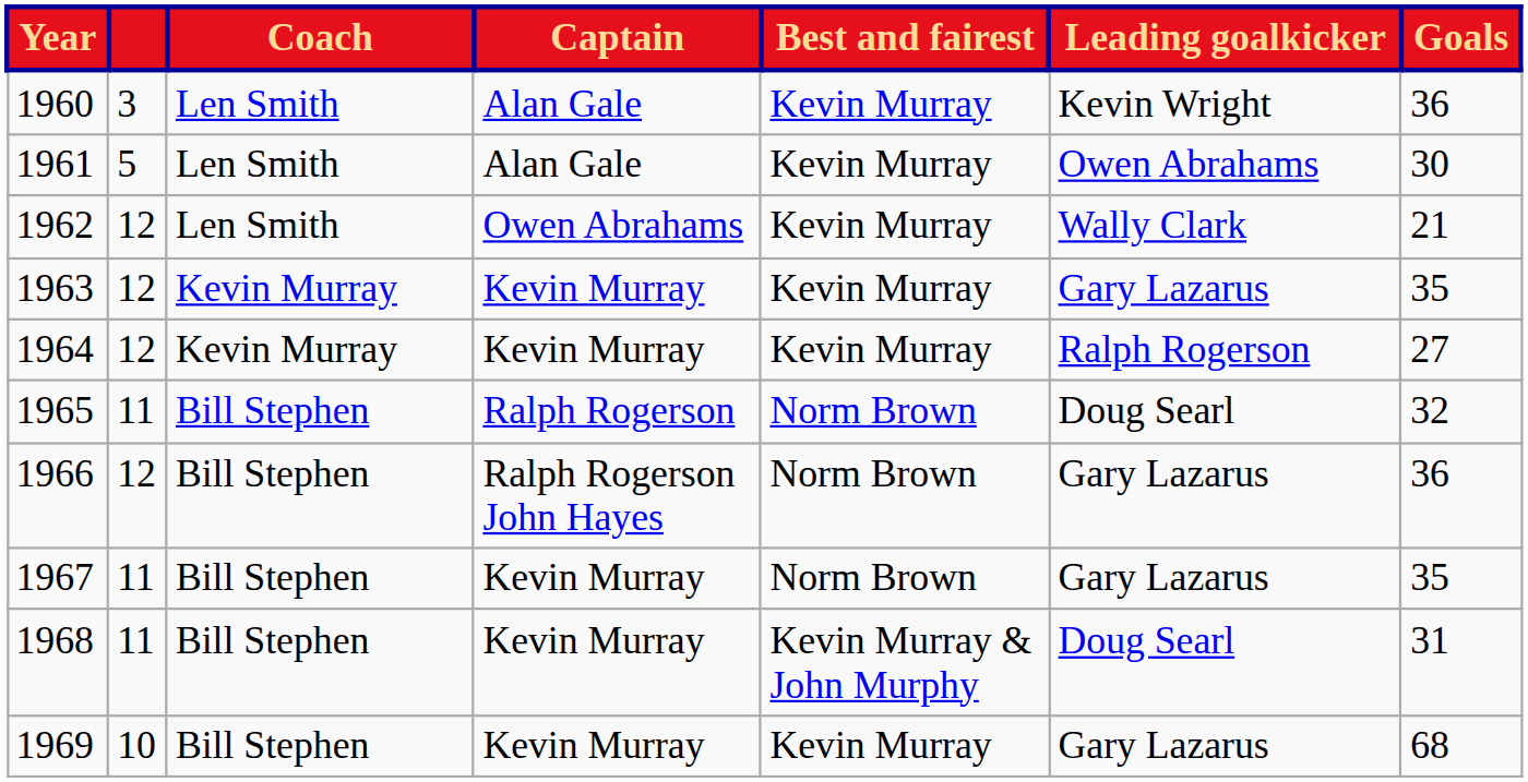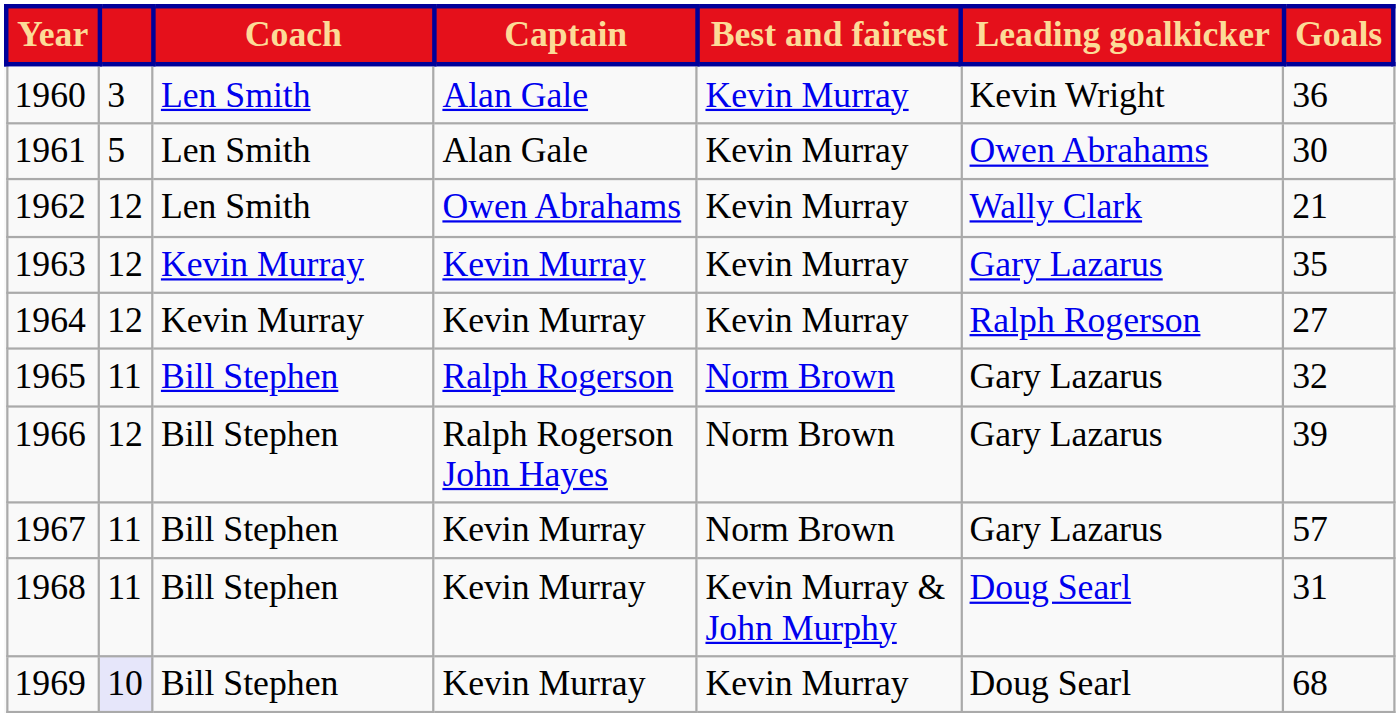1965 | Leading goalkicker: Doug Searl -> Gary Lazarus
1966 | Goals: 36 -> 39
1967 | Goals: 35 -> 57
1969 | column 2: no background -> lavender background
1969 | Leading goalkicker: Gary Lazarus -> Doug Searl
